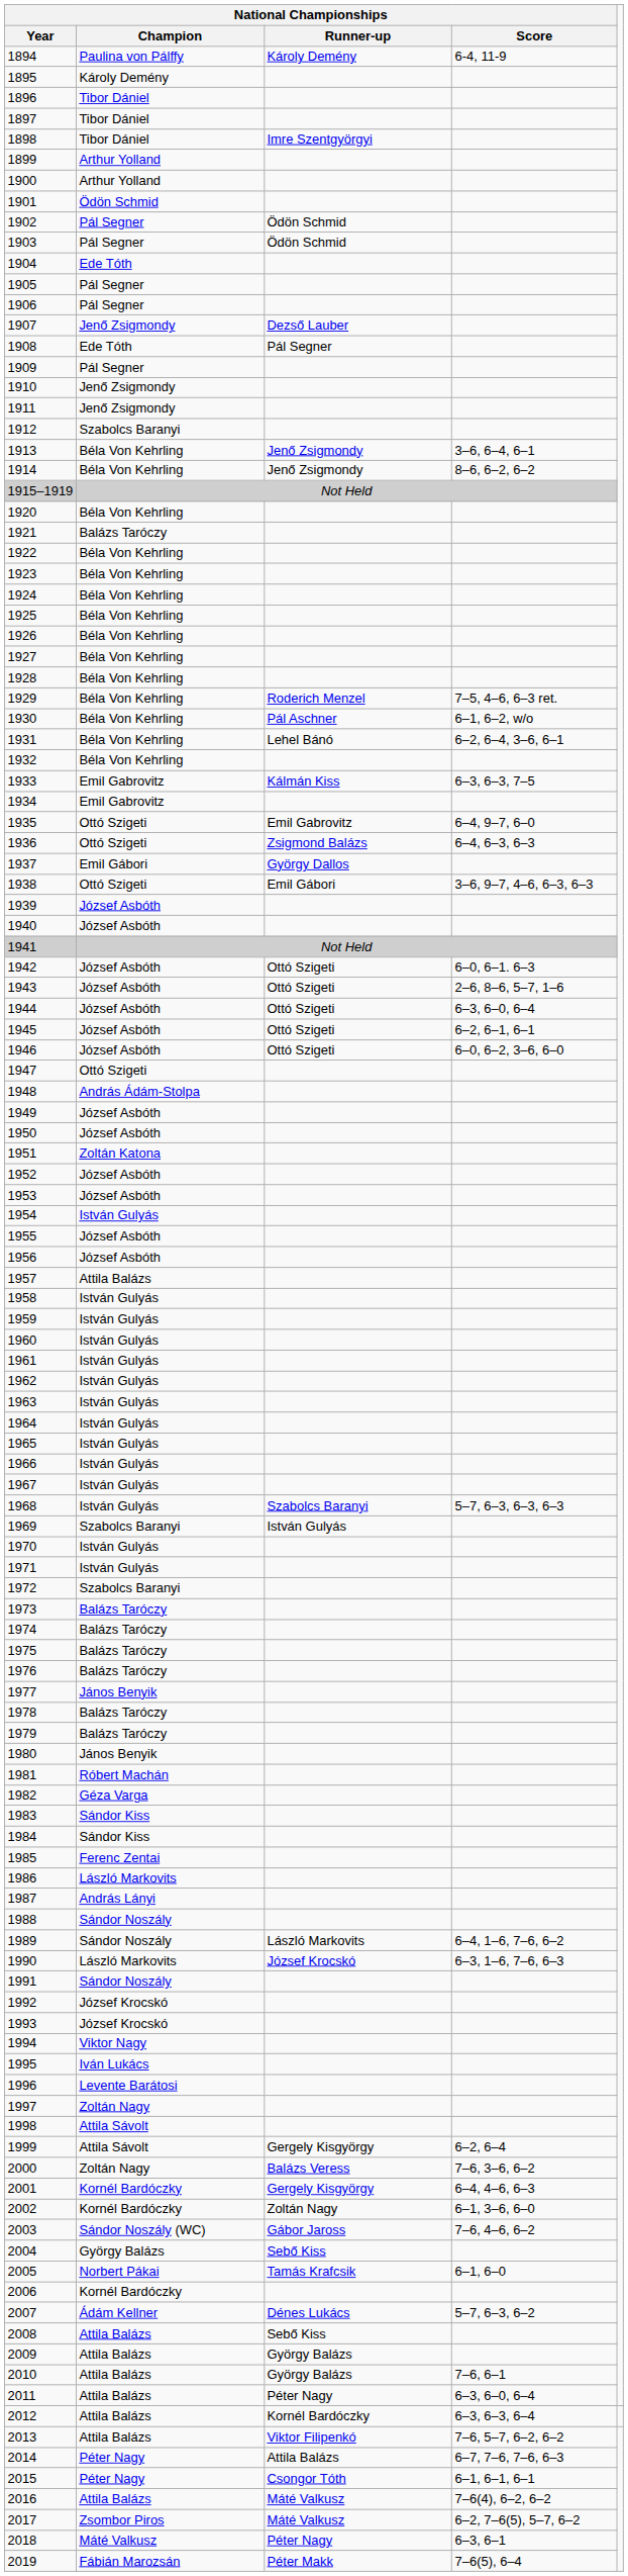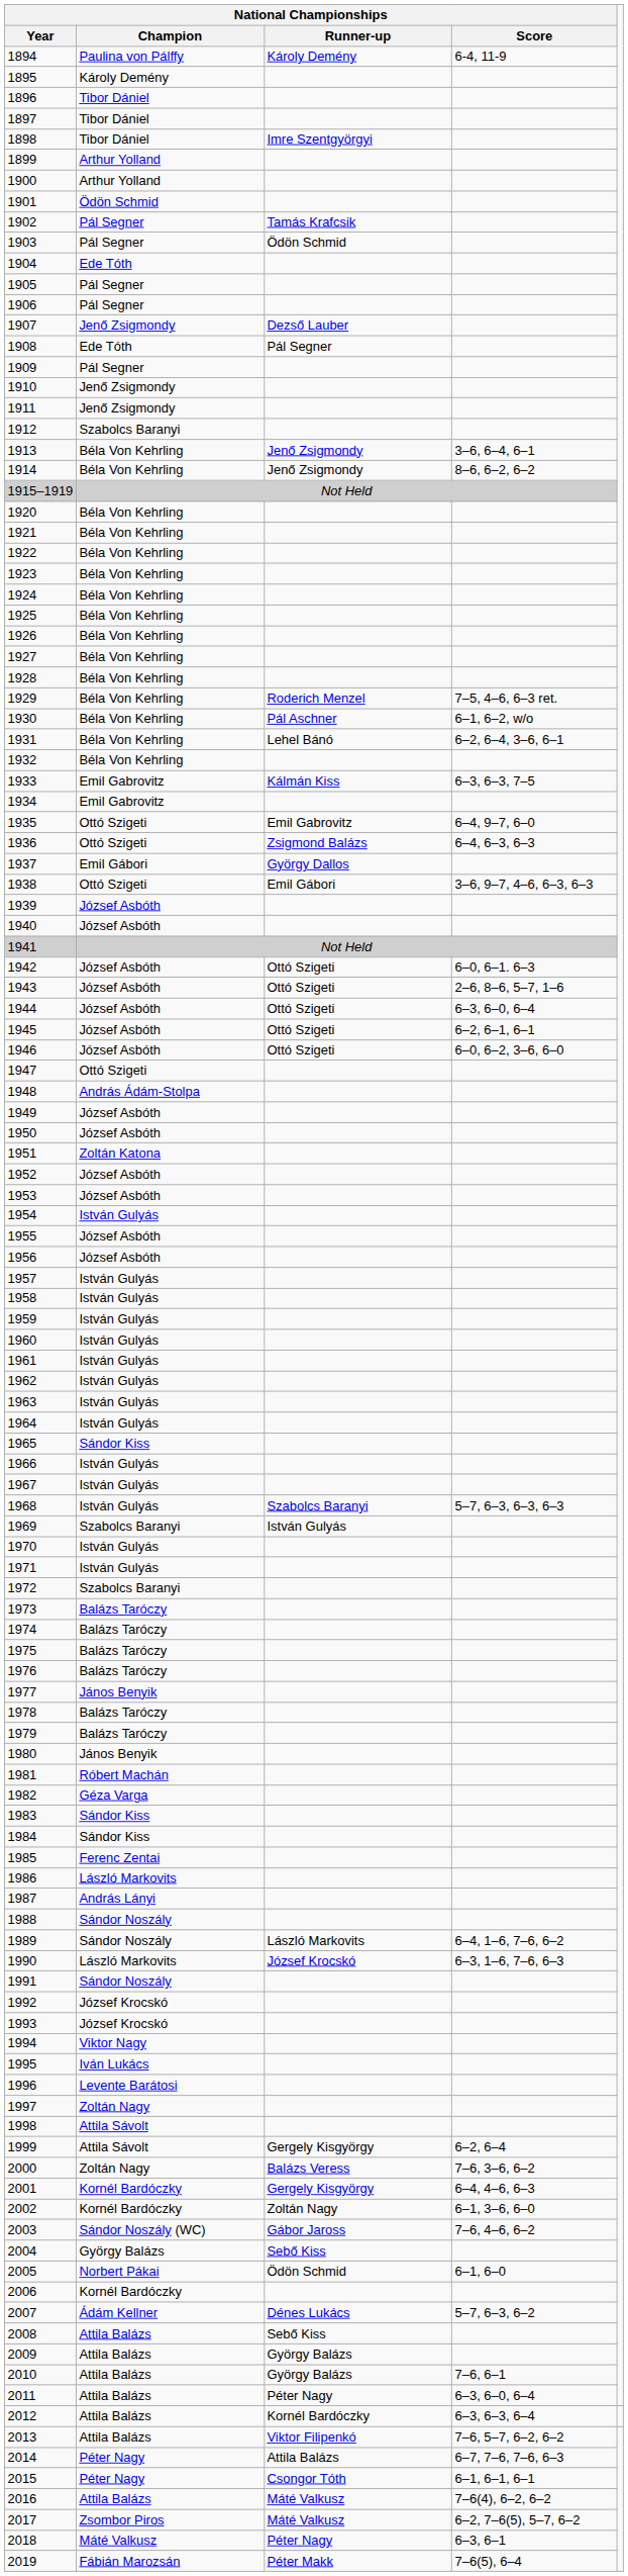1902 | National Championships / Runner-up: Ödön Schmid -> Tamás Krafcsik
1921 | National Championships / Champion: Balázs Taróczy -> Béla Von Kehrling
1957 | National Championships / Champion: Attila Balázs -> István Gulyás
1965 | National Championships / Champion: István Gulyás -> Sándor Kiss
2005 | National Championships / Runner-up: Tamás Krafcsik -> Ödön Schmid
